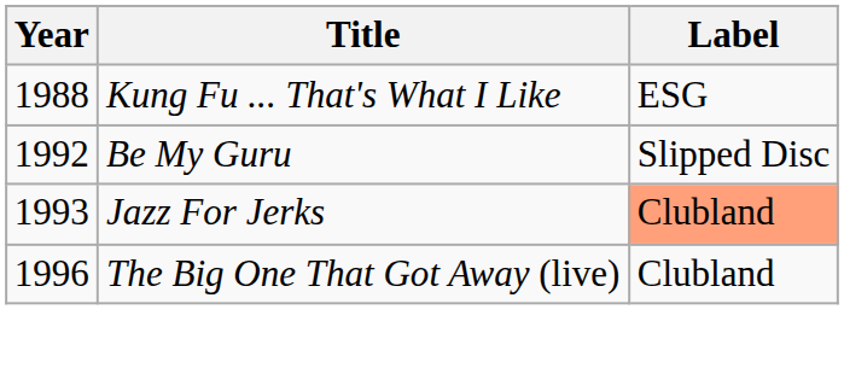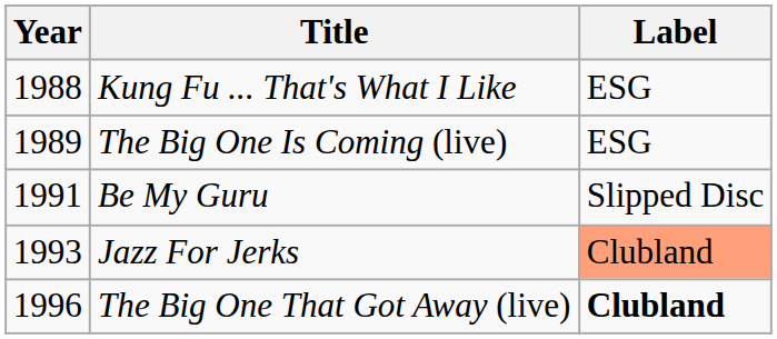+ row: 1989 | The Big One Is Coming (live) | ESG
Be My Guru | Year: 1992 -> 1991
The Big One That Got Away (live) | Label: normal -> bold
